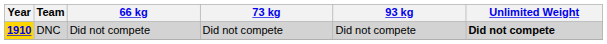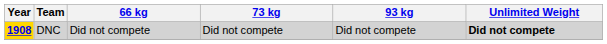DNC | Year: 1910 -> 1908
